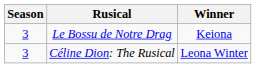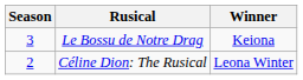Céline Dion: The Rusical | Season: 3 -> 2
